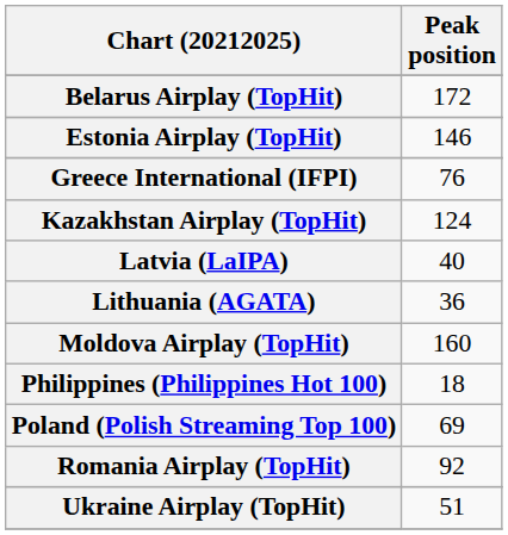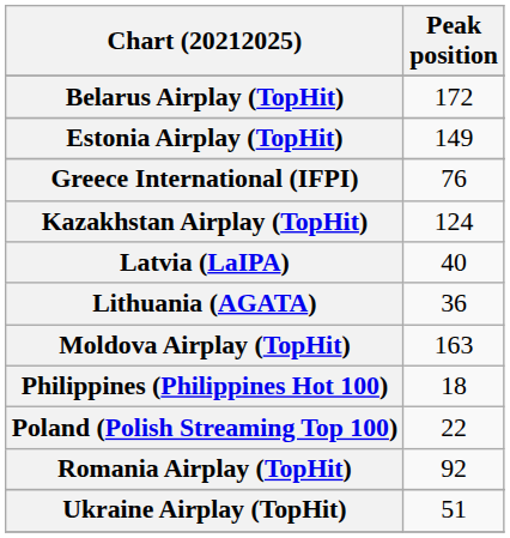Estonia Airplay (TopHit) | Peak position: 146 -> 149
Moldova Airplay (TopHit) | Peak position: 160 -> 163
Poland (Polish Streaming Top 100) | Peak position: 69 -> 22
